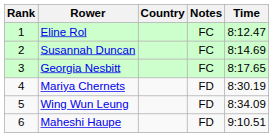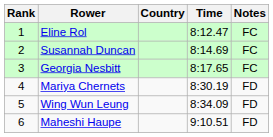columns swapped: Time <-> Notes
